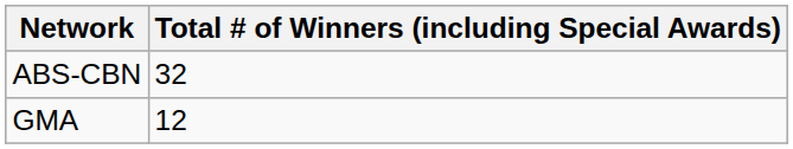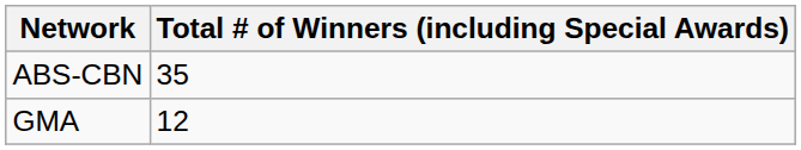ABS-CBN | Total # of Winners (including Special Awards): 32 -> 35
